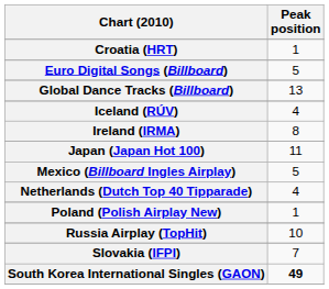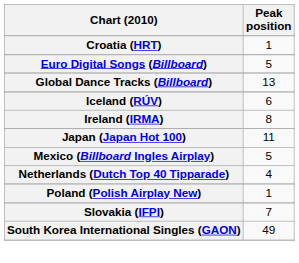Iceland (RÚV) | Peak position: 4 -> 6
- row: Russia Airplay (TopHit) | 10
South Korea International Singles (GAON) | Peak position: bold -> normal
